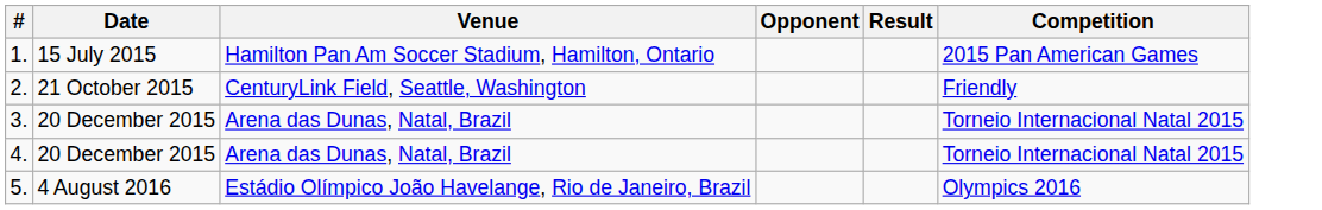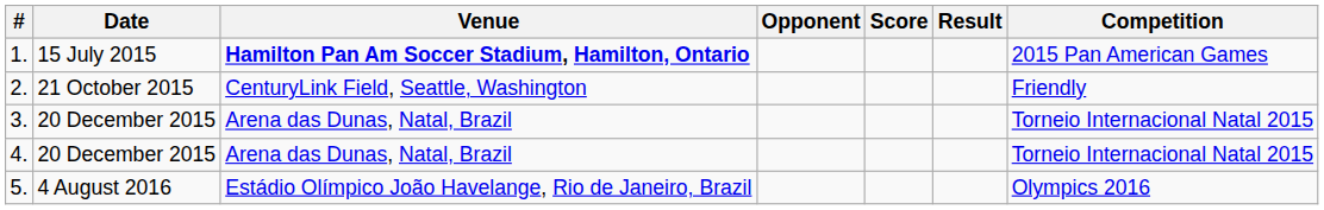+ column: Score
1. | Venue: normal -> bold
